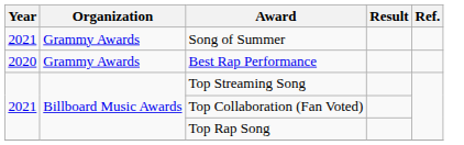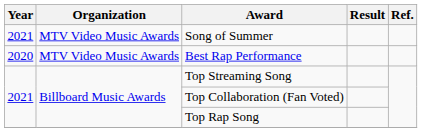Song of Summer | Organization: Grammy Awards -> MTV Video Music Awards
Best Rap Performance | Organization: Grammy Awards -> MTV Video Music Awards
